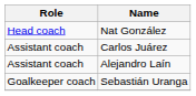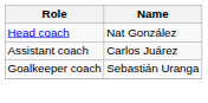- row: Assistant coach | Alejandro Laín
